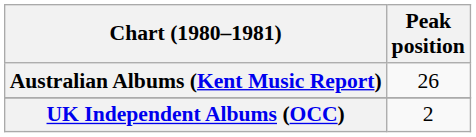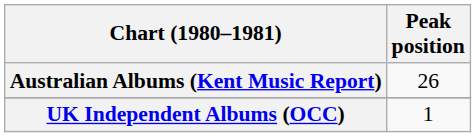UK Independent Albums (OCC) | Peak position: 2 -> 1
